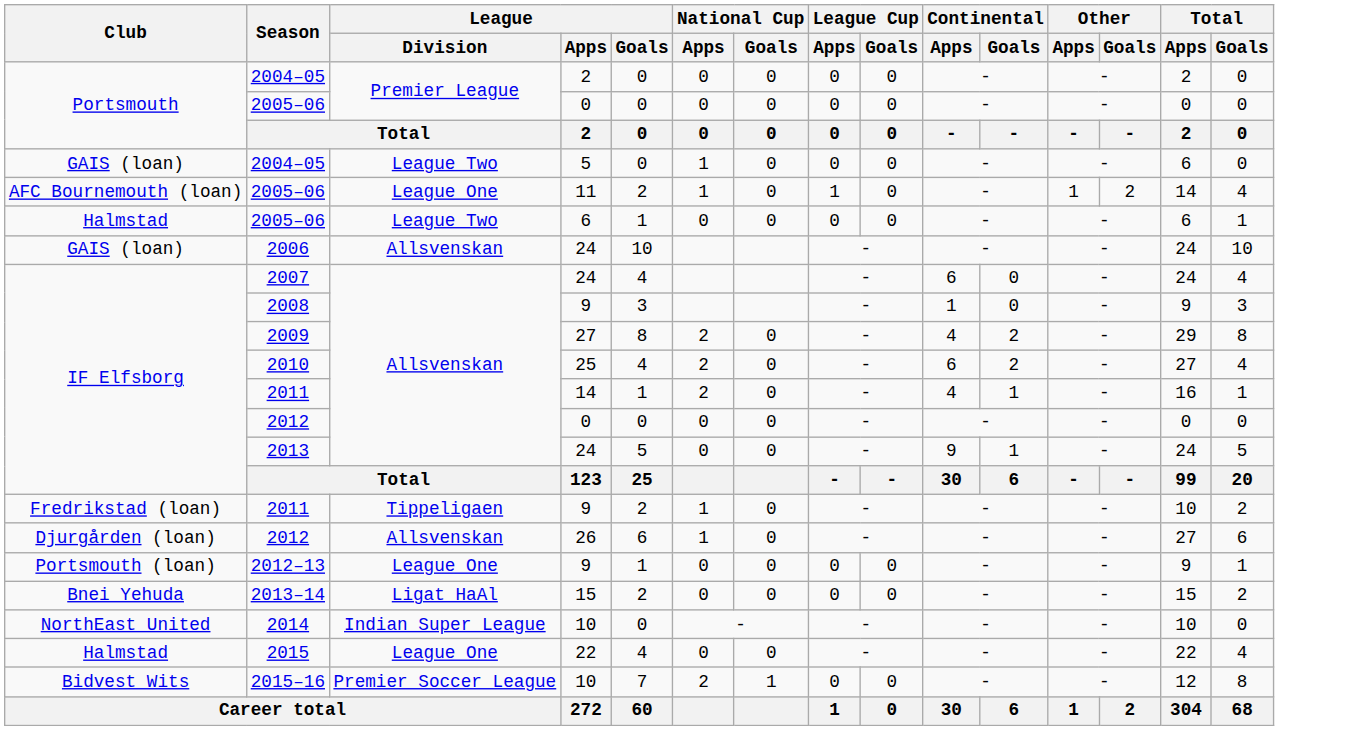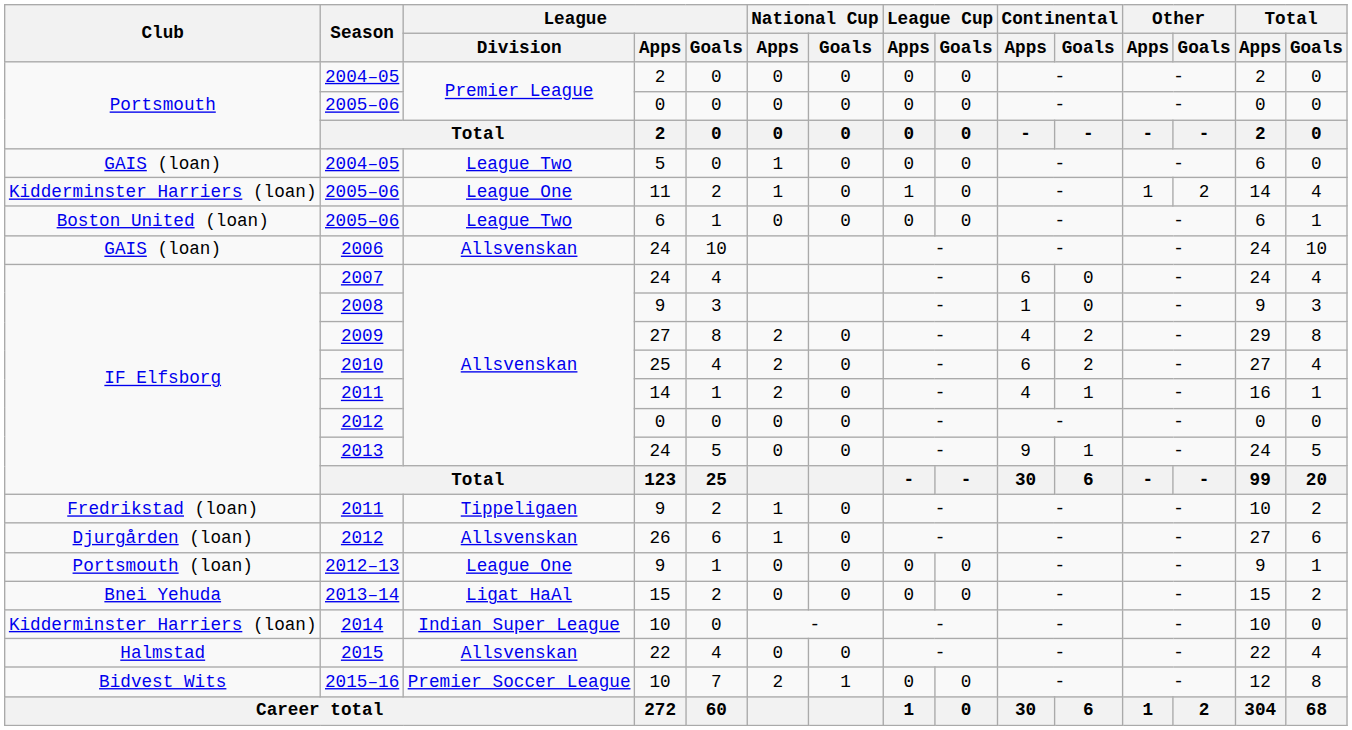2005–06 / 11 | Club: AFC Bournemouth (loan) -> Kidderminster Harriers (loan)
2005–06 / 6 | Club: Halmstad -> Boston United (loan)
2014 | Club: NorthEast United -> Kidderminster Harriers (loan)
2015 | League / Division: League One -> Allsvenskan
